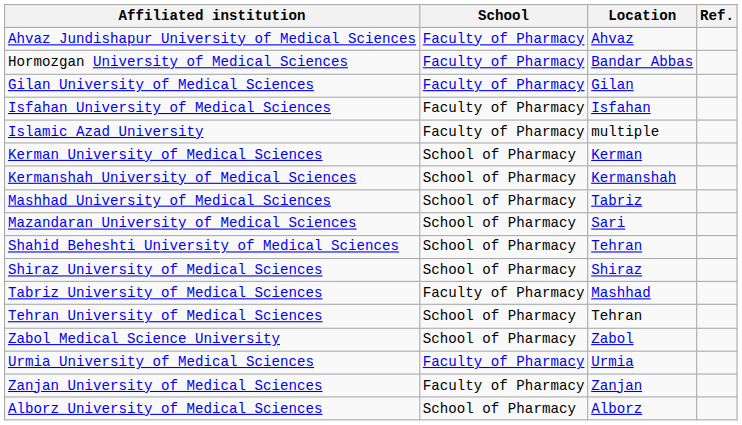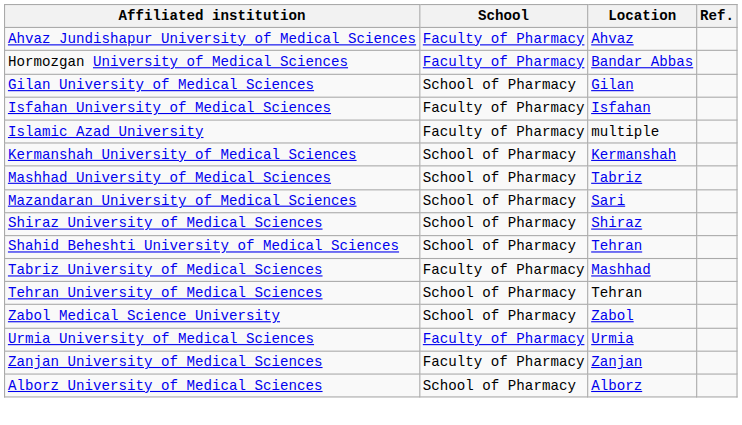Gilan University of Medical Sciences | School: Faculty of Pharmacy -> School of Pharmacy
- row: Kerman University of Medical Sciences | School of Pharmacy | Kerman
rows swapped: Shahid Beheshti University of Medical Sciences <-> Shiraz University of Medical Sciences
